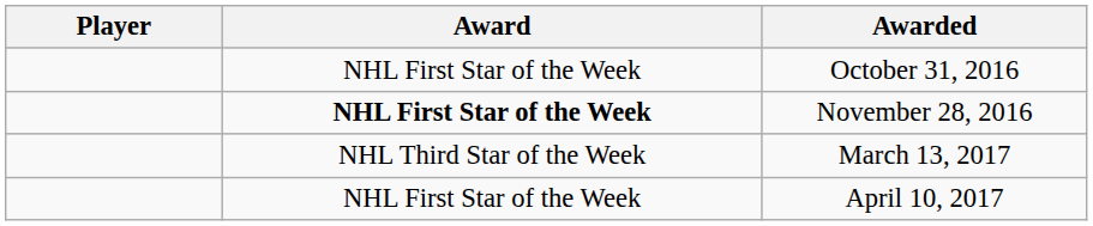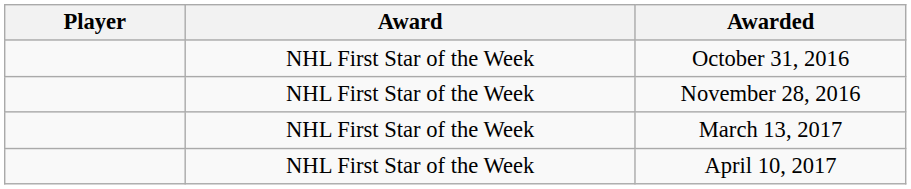November 28, 2016 | Award: bold -> normal
March 13, 2017 | Award: NHL Third Star of the Week -> NHL First Star of the Week
